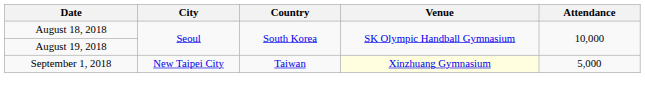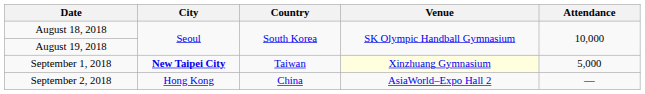September 1, 2018 | City: normal -> bold
+ row: September 2, 2018 | Hong Kong | China | AsiaWorld–Expo Hall 2 | —
